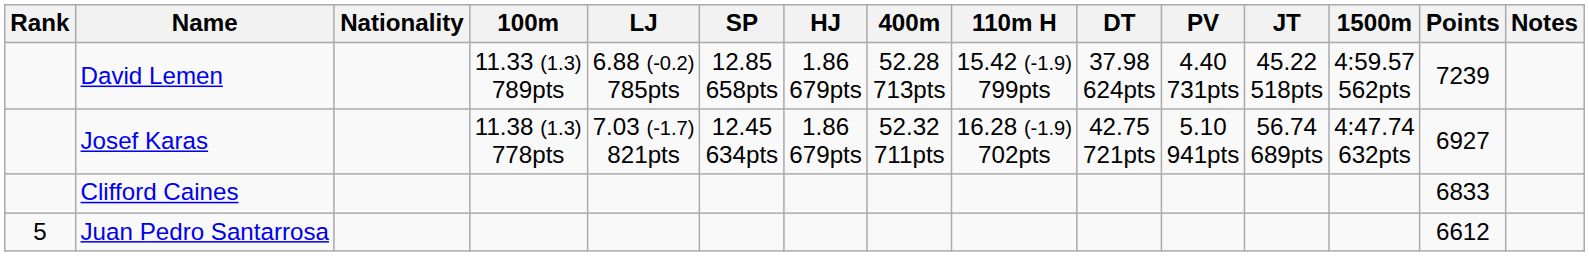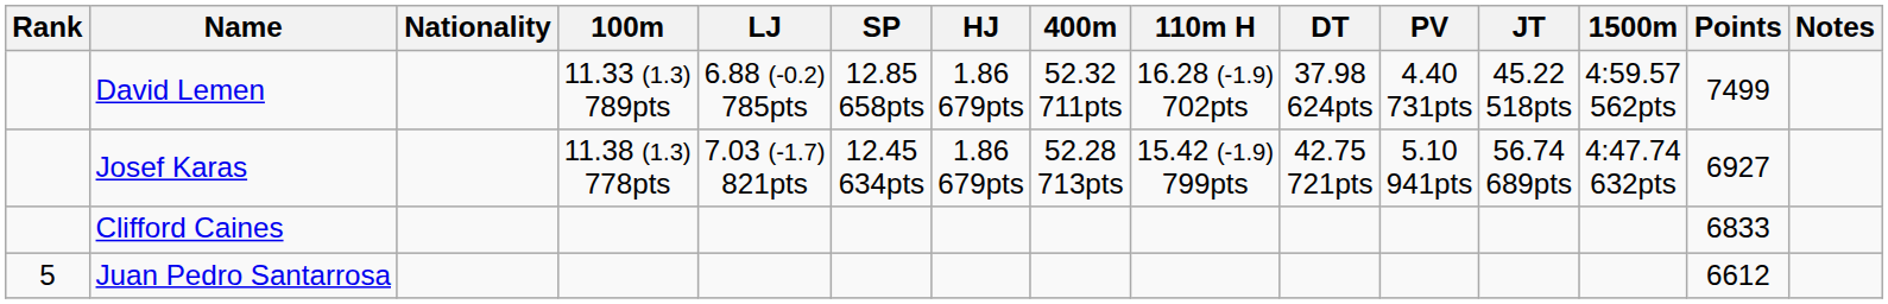David Lemen | 400m: 52.28 713pts -> 52.32 711pts
David Lemen | 110m H: 15.42 (-1.9) 799pts -> 16.28 (-1.9) 702pts
David Lemen | Points: 7239 -> 7499
Josef Karas | 400m: 52.32 711pts -> 52.28 713pts
Josef Karas | 110m H: 16.28 (-1.9) 702pts -> 15.42 (-1.9) 799pts
